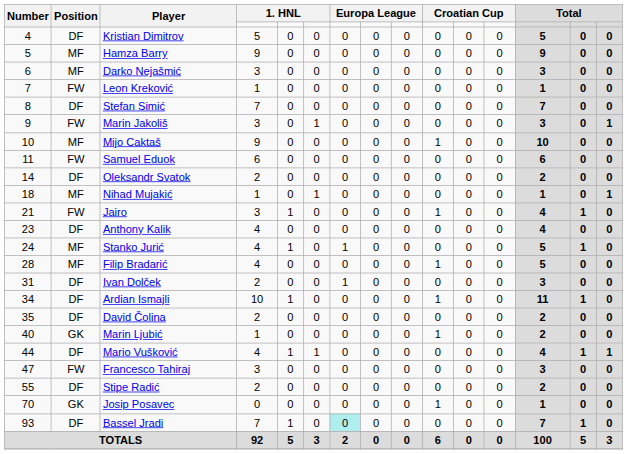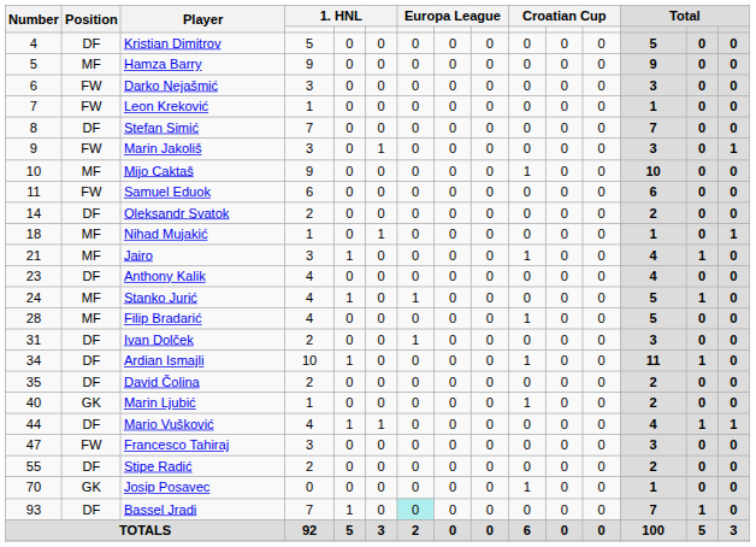Darko Nejašmić | Position: MF -> FW
Jairo | Position: FW -> MF
